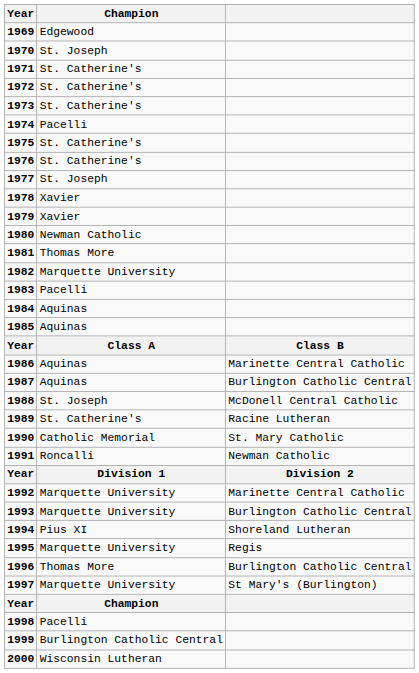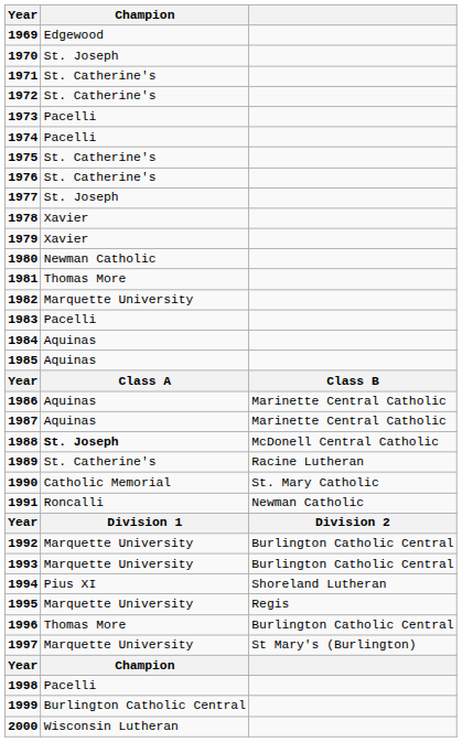1973 | Champion: St. Catherine's -> Pacelli
1987 | column 3: Burlington Catholic Central -> Marinette Central Catholic
1988 | Champion: normal -> bold
1992 | column 3: Marinette Central Catholic -> Burlington Catholic Central
